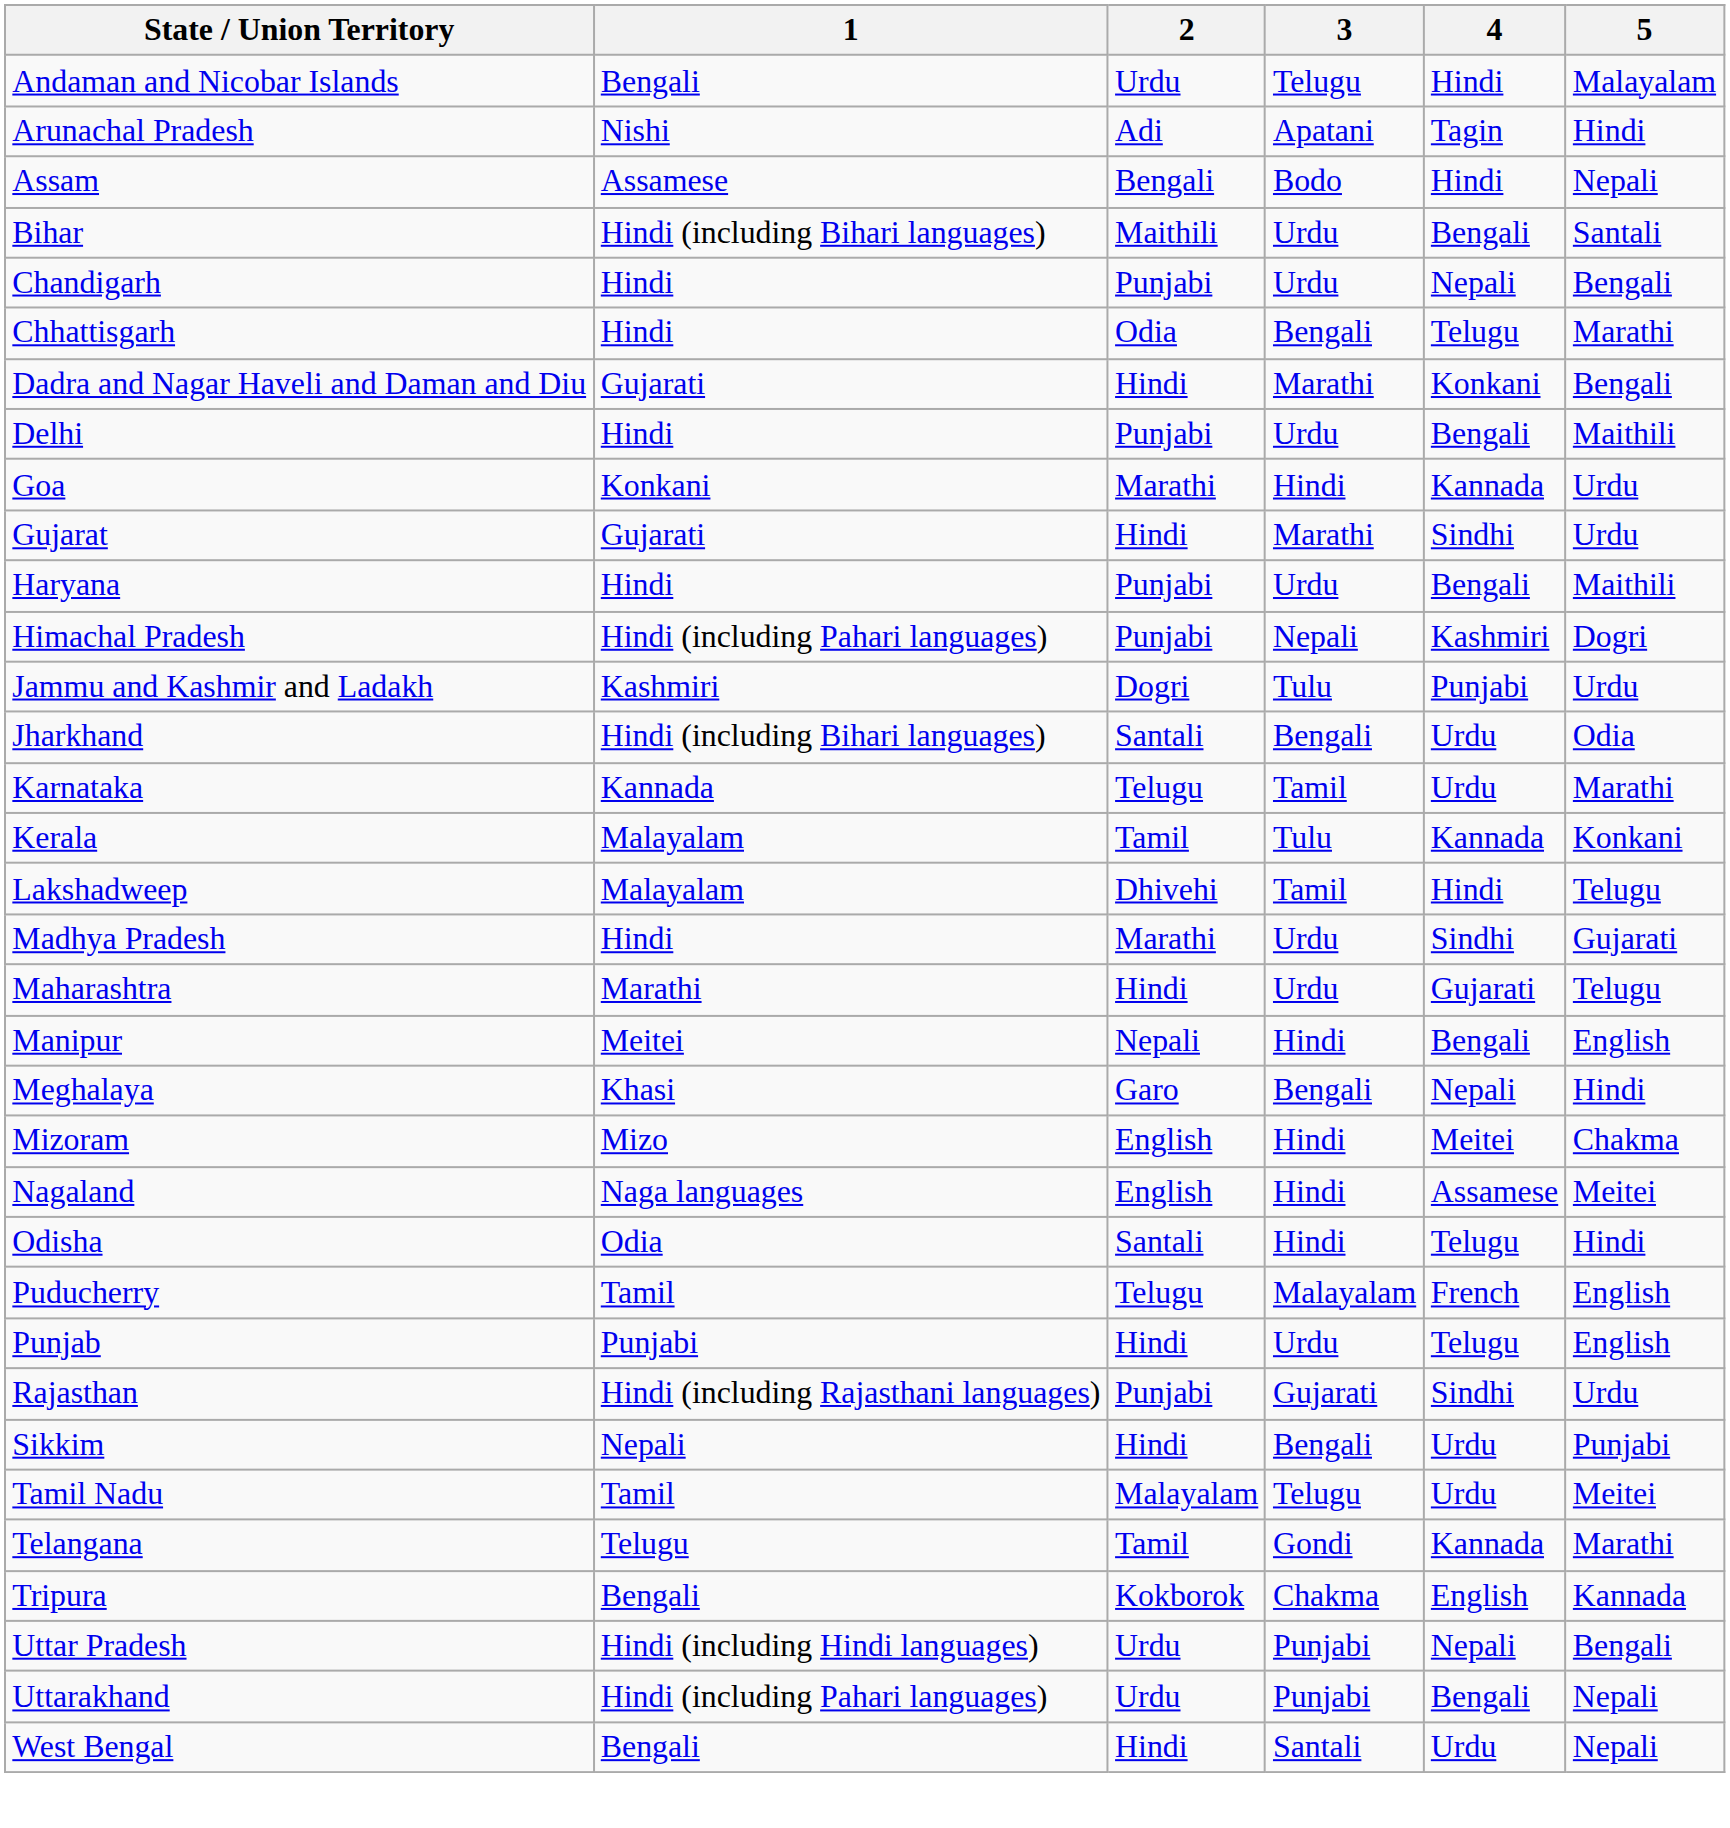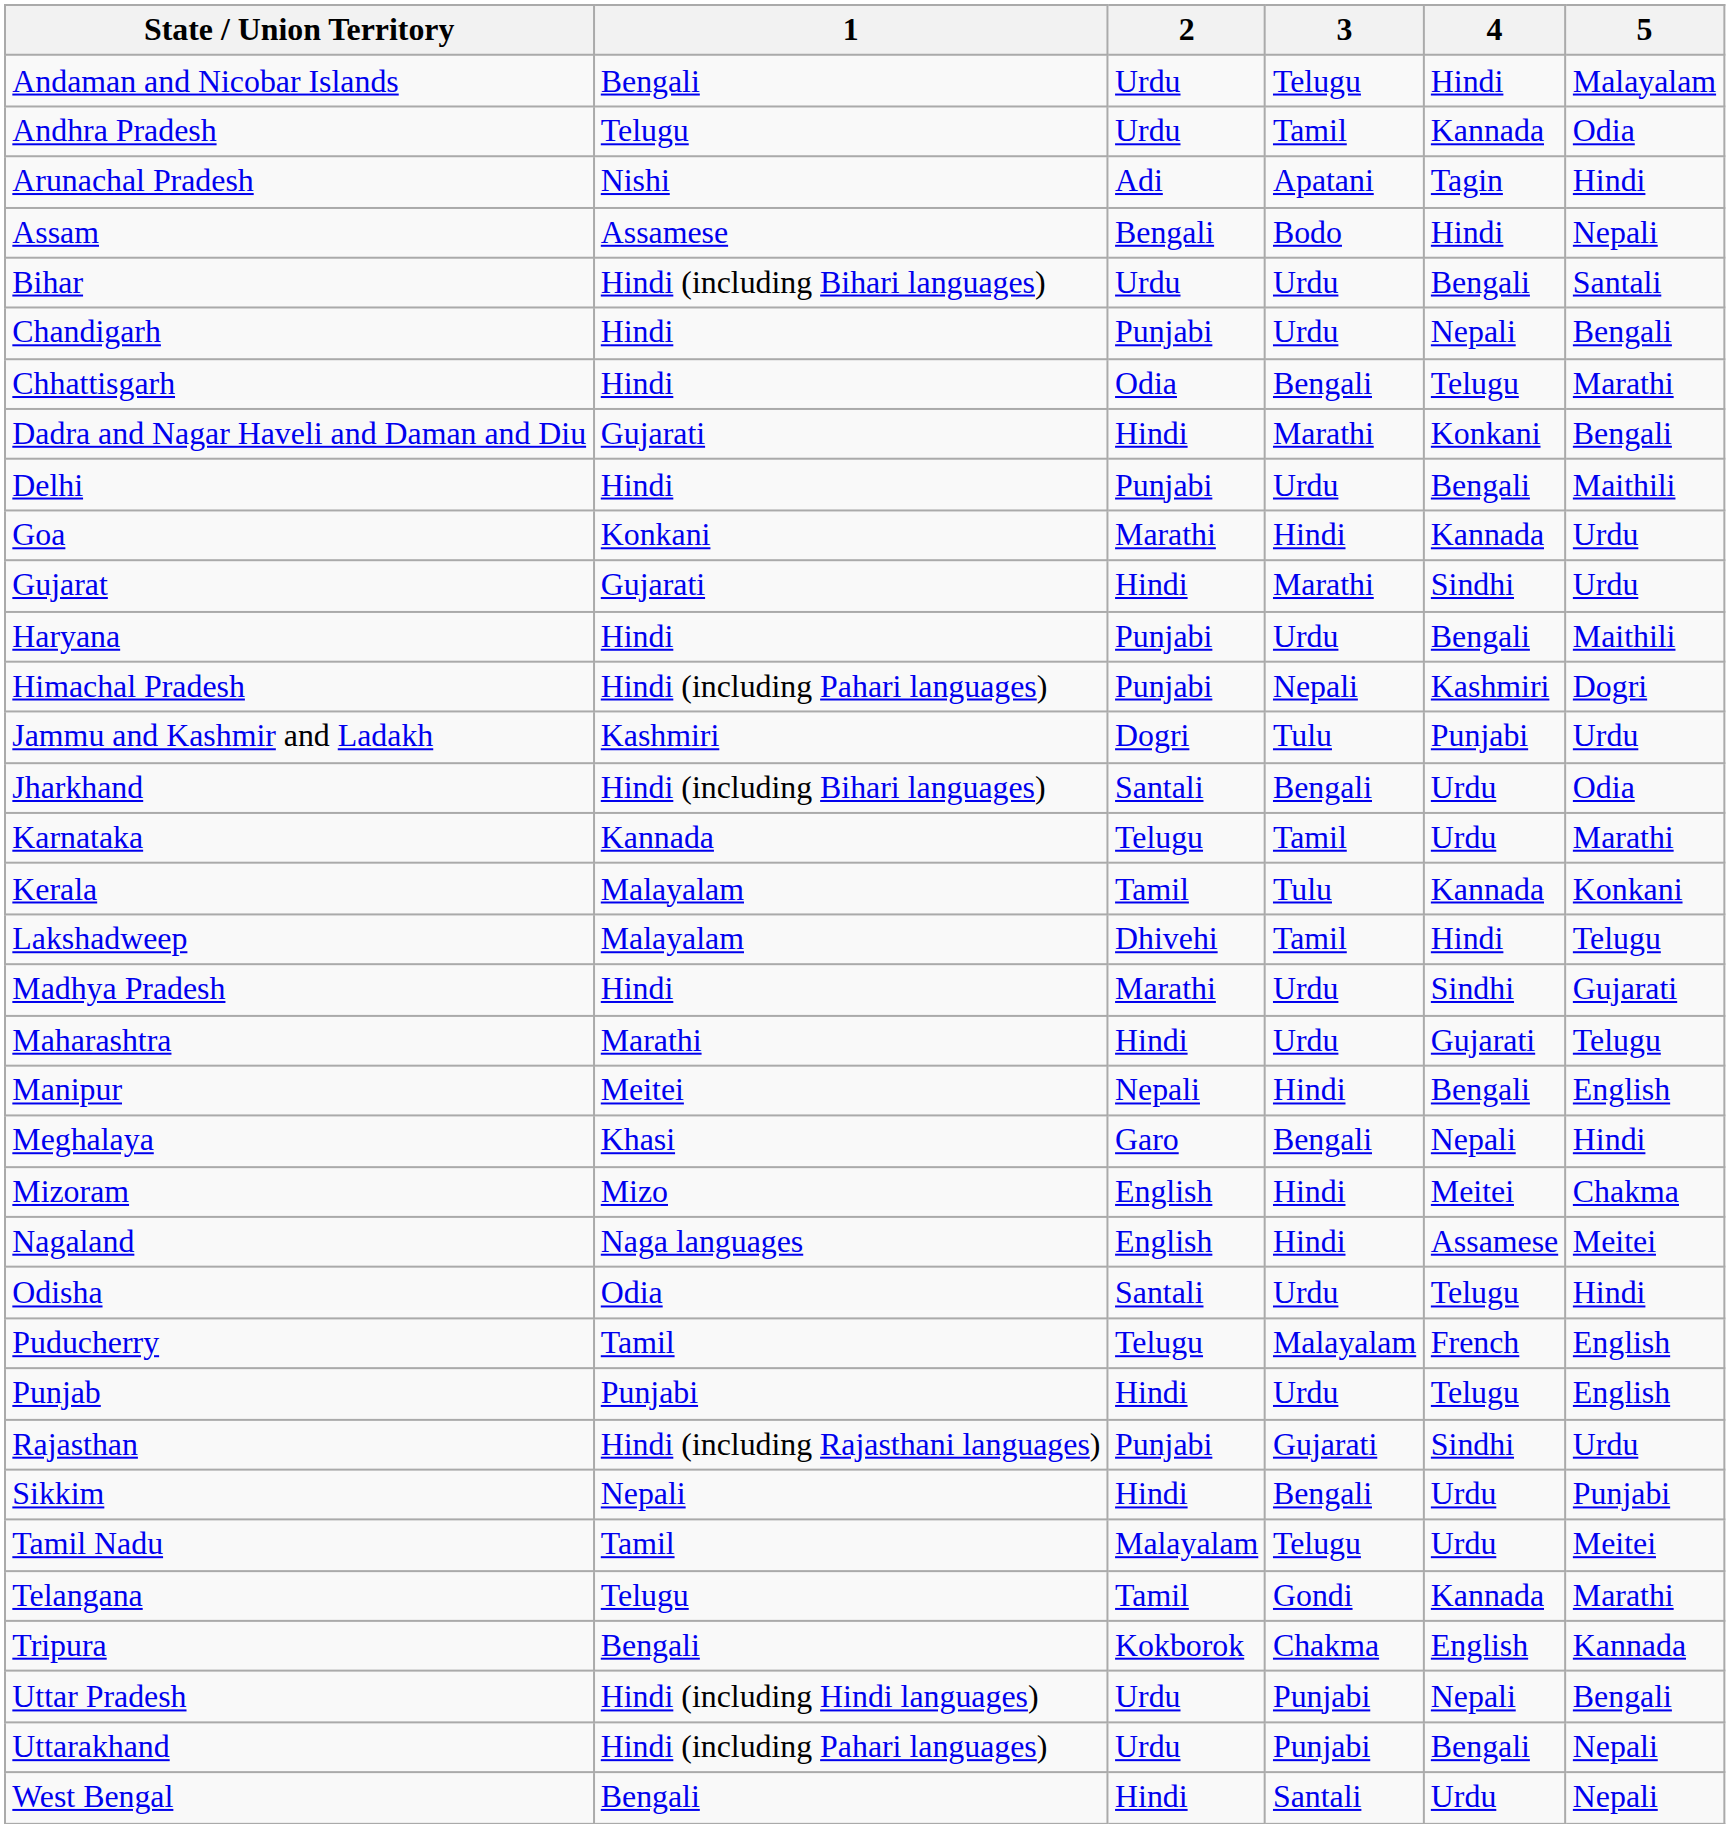+ row: Andhra Pradesh | Telugu | Urdu | Tamil | Kannada | Odia
Bihar | 2: Maithili -> Urdu
Odisha | 3: Hindi -> Urdu
